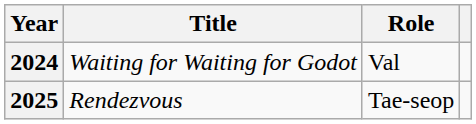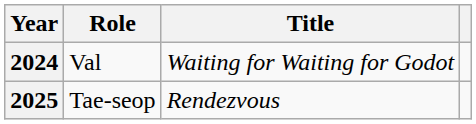columns swapped: Title <-> Role
